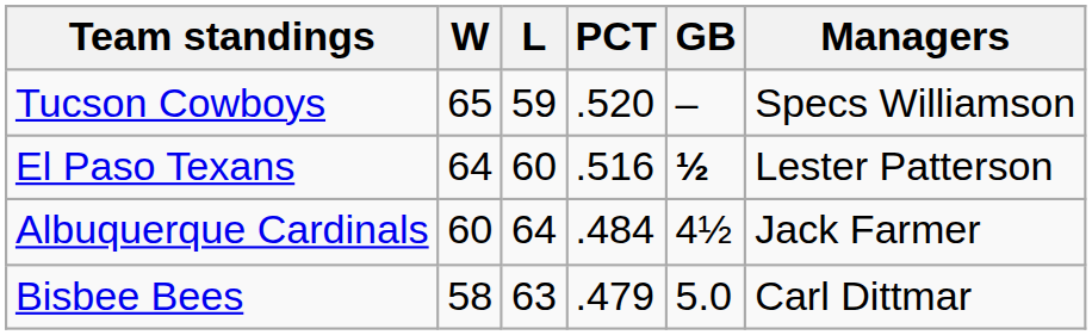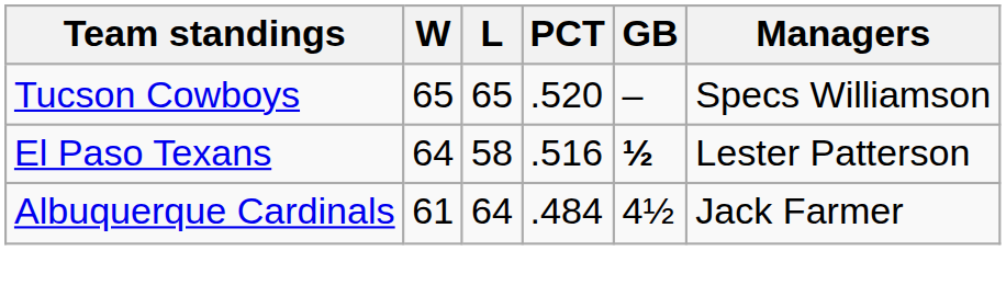Tucson Cowboys | L: 59 -> 65
El Paso Texans | L: 60 -> 58
Albuquerque Cardinals | W: 60 -> 61
- row: Bisbee Bees | 58 | 63 | .479 | 5.0 | Carl Dittmar
